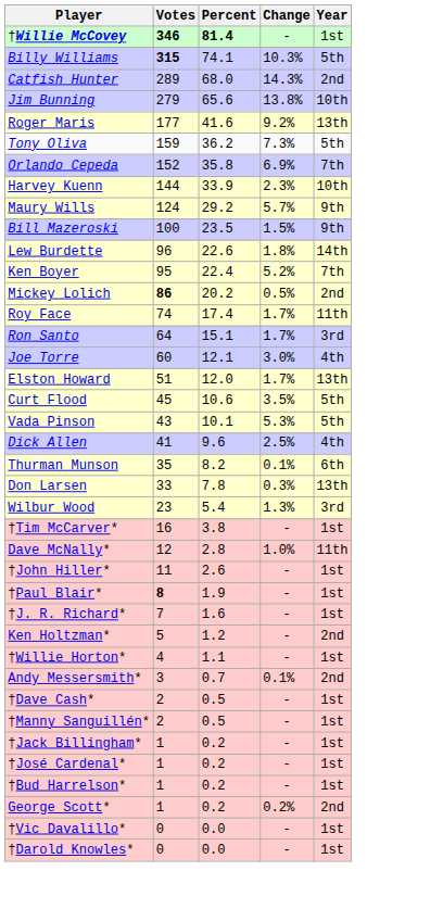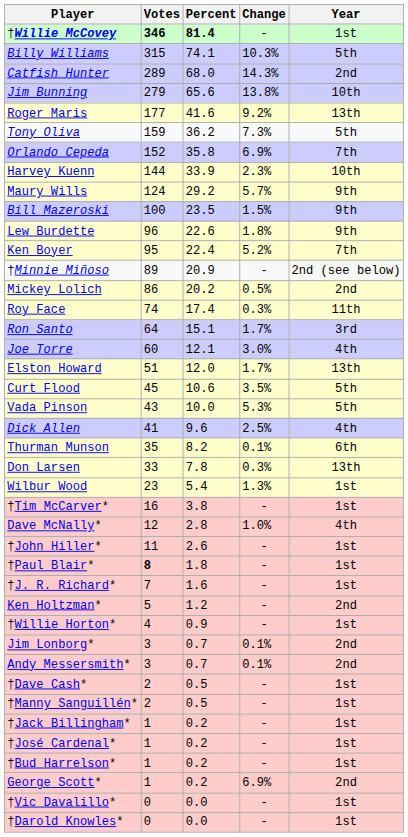Billy Williams | Votes: bold -> normal
Lew Burdette | Year: 14th -> 9th
+ row: †Minnie Miñoso | 89 | 20.9 | - | 2nd (see below)
Mickey Lolich | Votes: bold -> normal
Roy Face | Change: 1.7% -> 0.3%
Vada Pinson | Percent: 10.1 -> 10.0
Wilbur Wood | Year: 3rd -> 1st
Dave McNally* | Year: 11th -> 4th
†Paul Blair* | Percent: 1.9 -> 1.8
†Willie Horton* | Percent: 1.1 -> 0.9
+ row: Jim Lonborg* | 3 | 0.7 | 0.1% | 2nd
George Scott* | Change: 0.2% -> 6.9%
